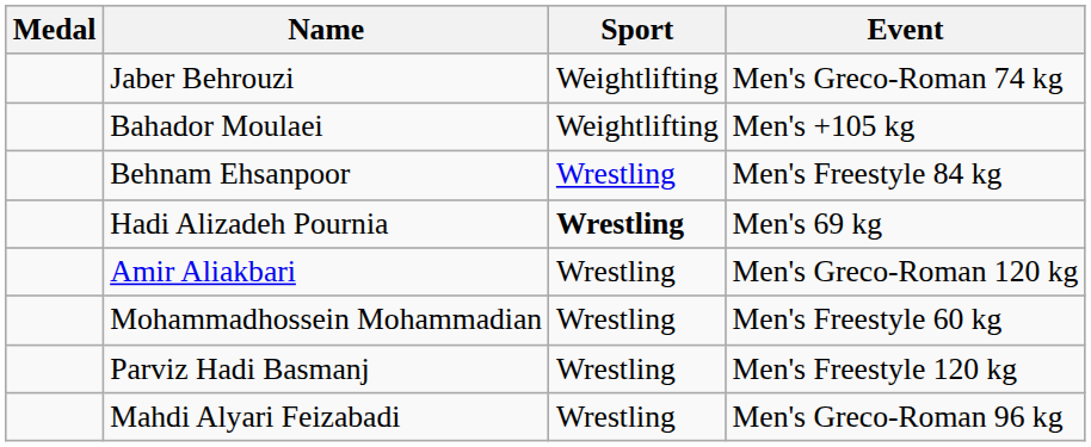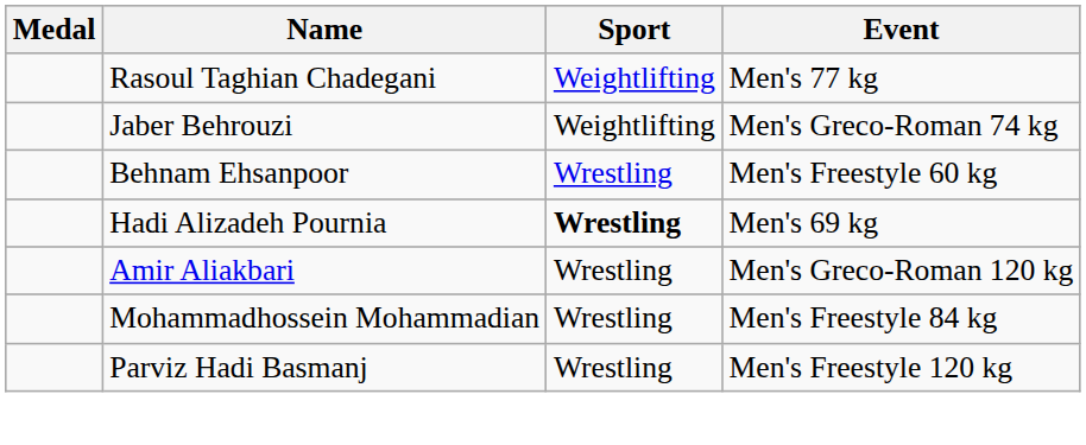+ row: Rasoul Taghian Chadegani | Weightlifting | Men's 77 kg
- row: Bahador Moulaei | Weightlifting | Men's +105 kg
Behnam Ehsanpoor | Event: Men's Freestyle 84 kg -> Men's Freestyle 60 kg
Mohammadhossein Mohammadian | Event: Men's Freestyle 60 kg -> Men's Freestyle 84 kg
- row: Mahdi Alyari Feizabadi | Wrestling | Men's Greco-Roman 96 kg
